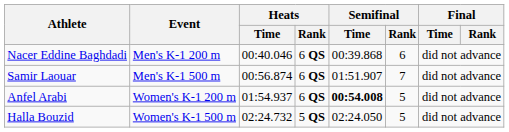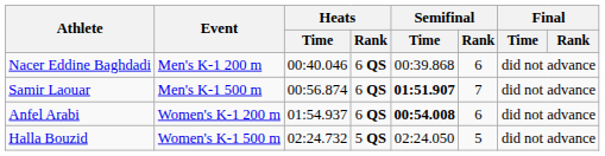Samir Laouar | Semifinal / Time: normal -> bold
Anfel Arabi | Semifinal / Rank: 5 -> 6
